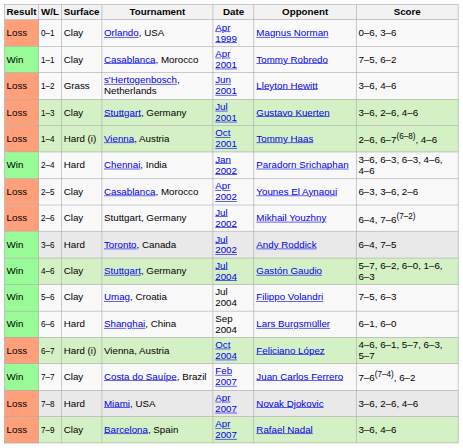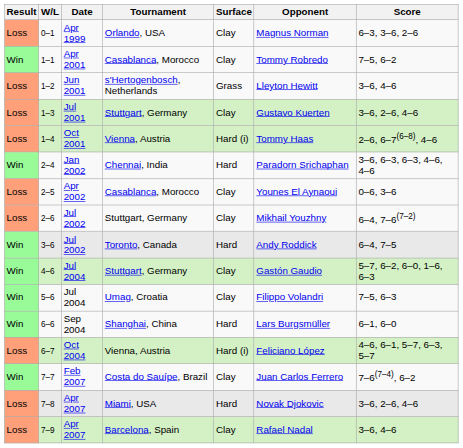columns swapped: Date <-> Surface
0–1 | Score: 0–6, 3–6 -> 6–3, 3–6, 2–6
2–5 | Score: 6–3, 3–6, 2–6 -> 0–6, 3–6
